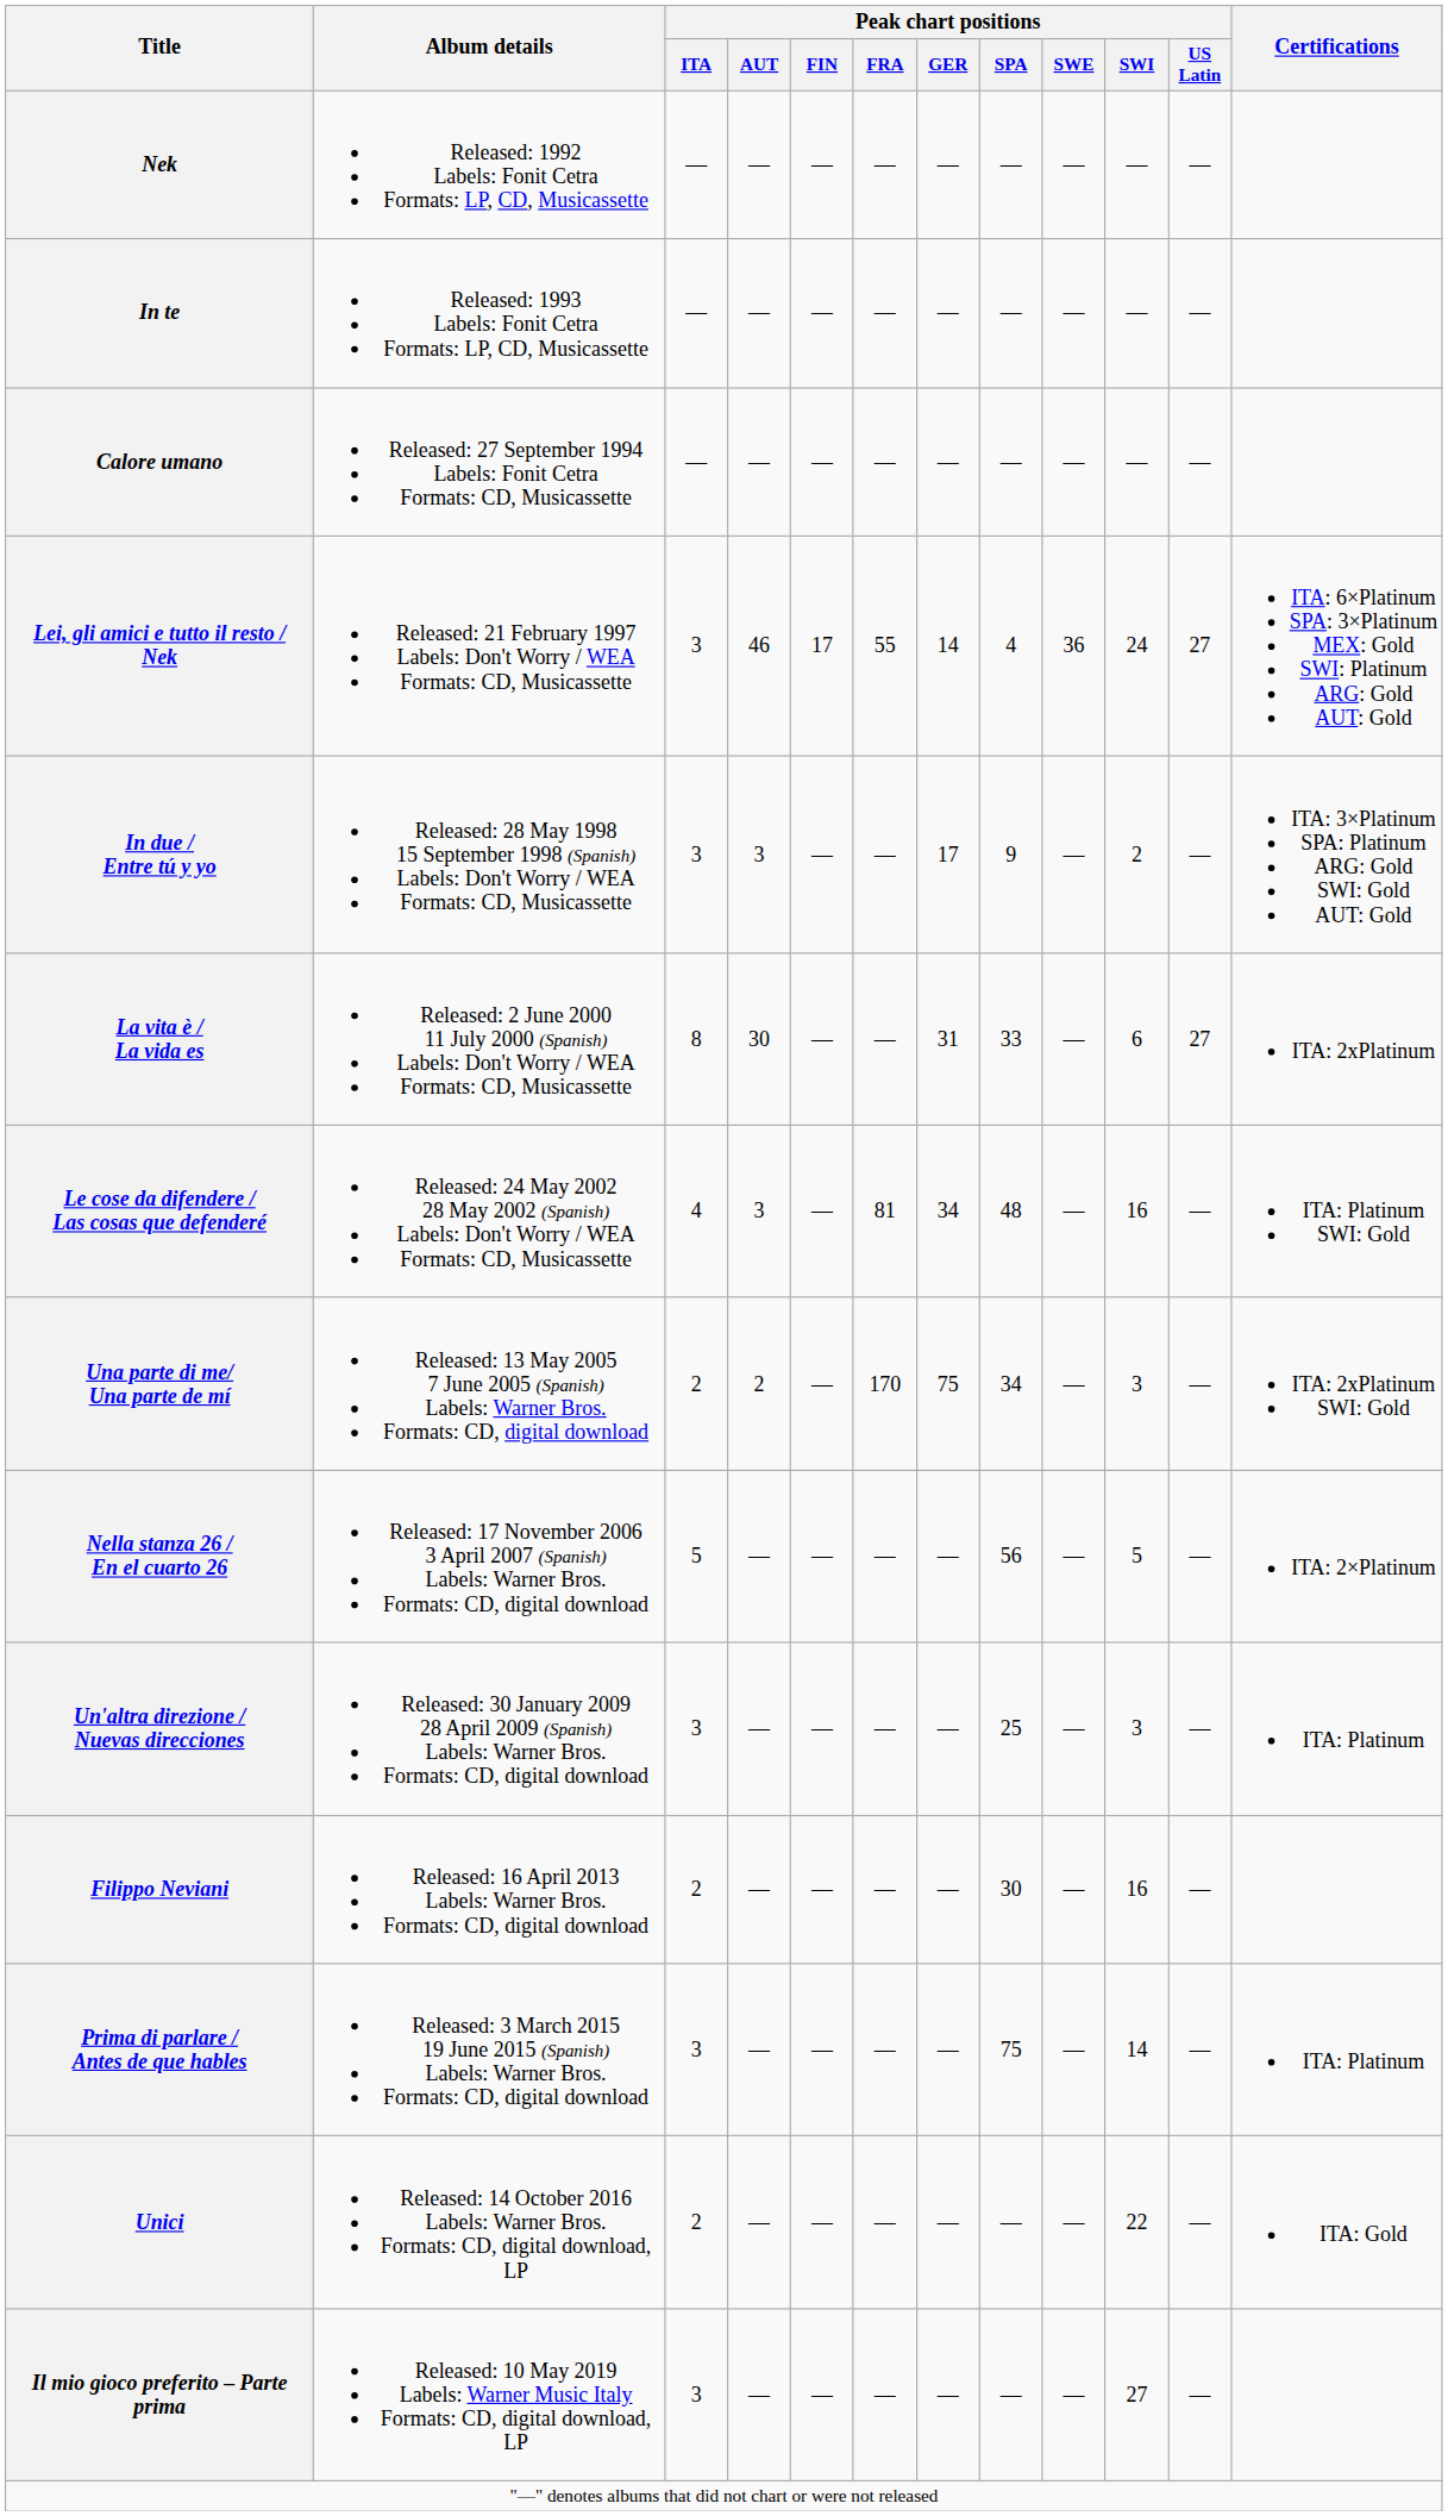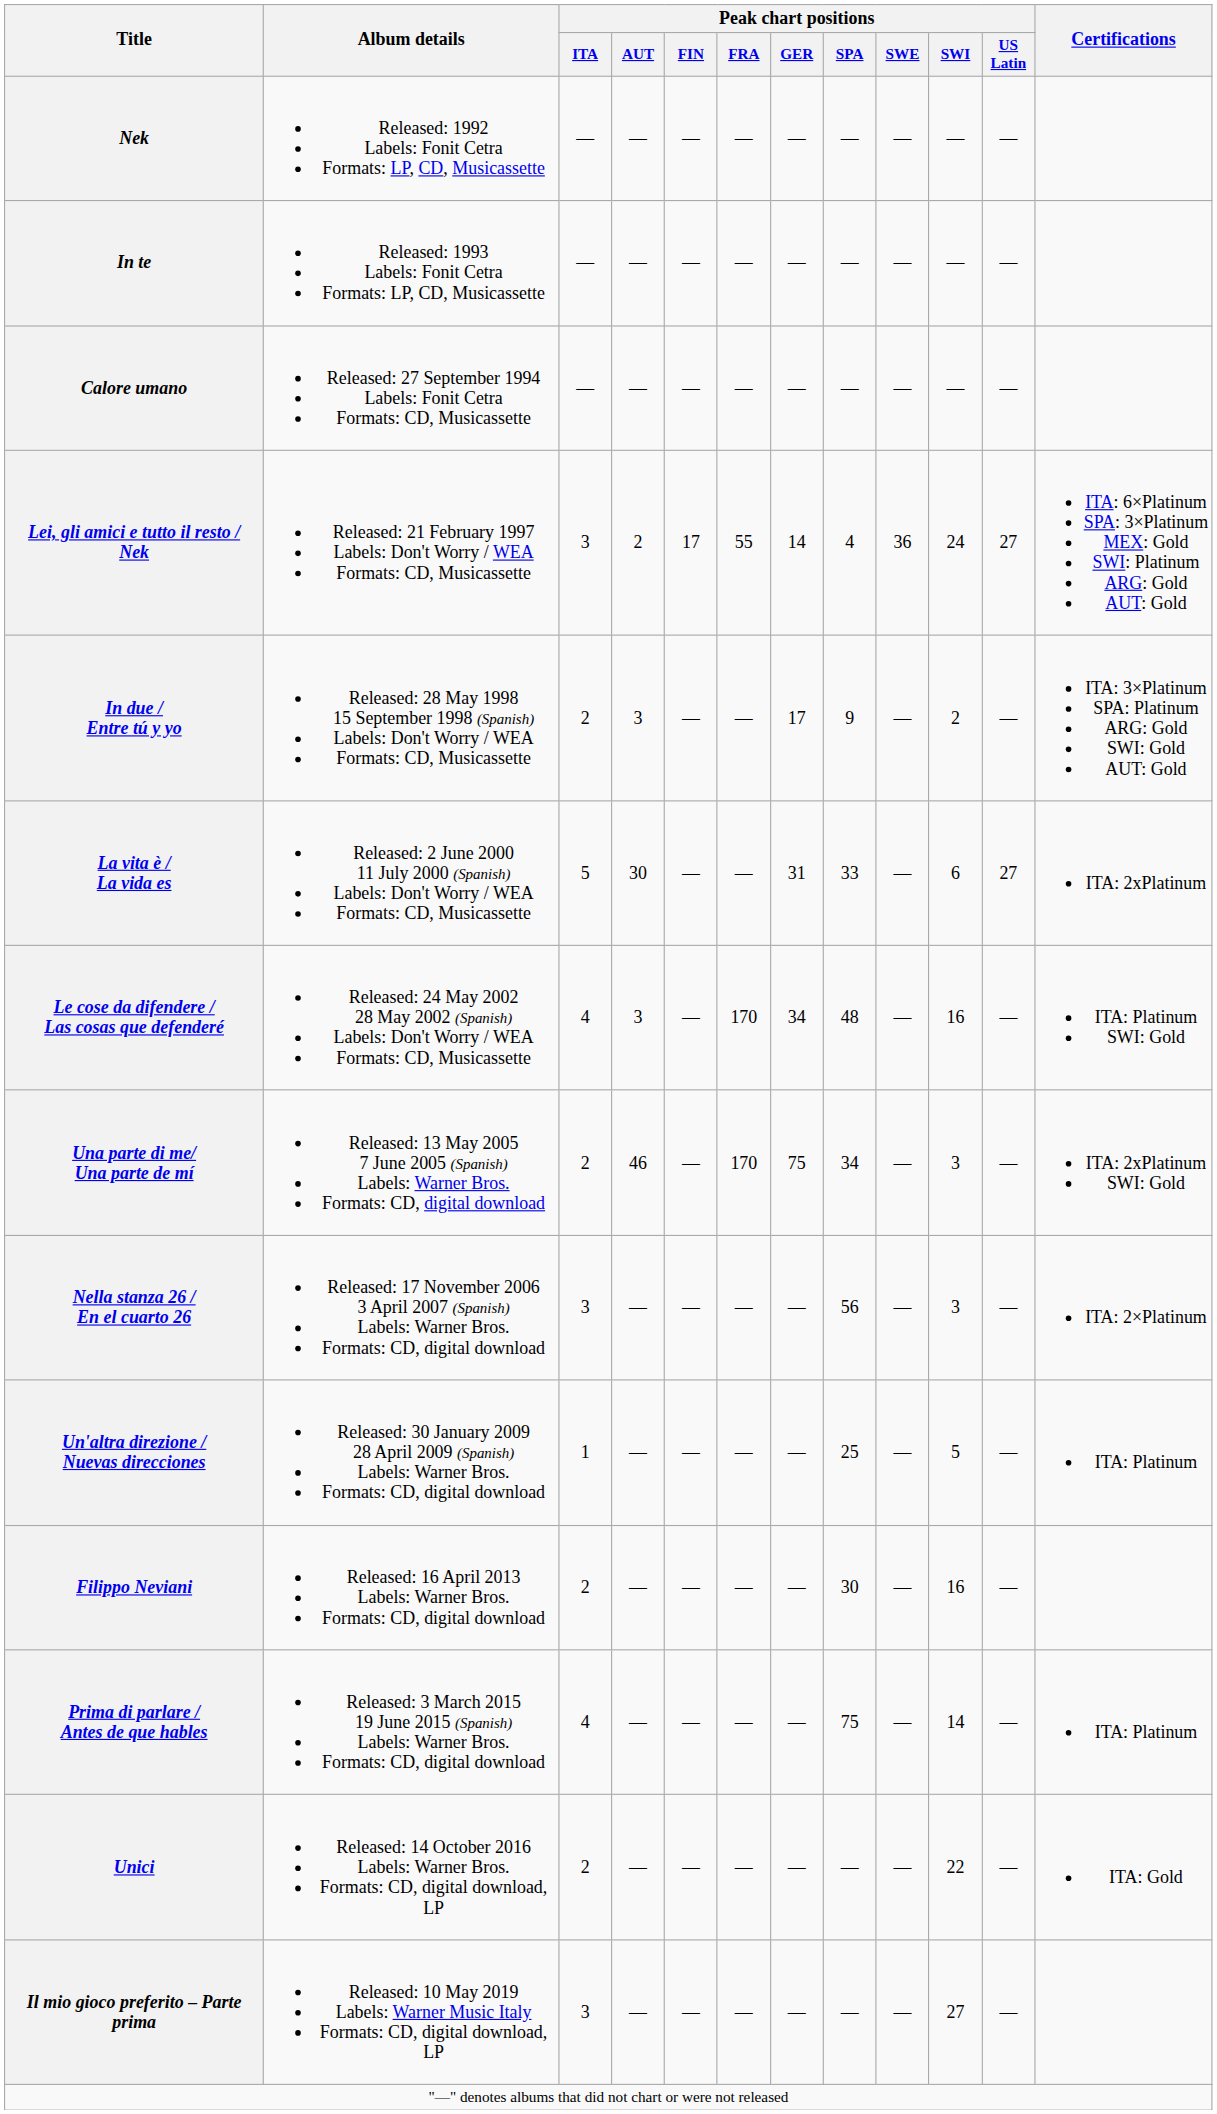Lei, gli amici e tutto il resto / Nek | Peak chart positions / AUT: 46 -> 2
In due / Entre tú y yo | Peak chart positions / ITA: 3 -> 2
La vita è / La vida es | Peak chart positions / ITA: 8 -> 5
Le cose da difendere / Las cosas que defenderé | Peak chart positions / FRA: 81 -> 170
Una parte di me/ Una parte de mí | Peak chart positions / AUT: 2 -> 46
Nella stanza 26 / En el cuarto 26 | Peak chart positions / ITA: 5 -> 3
Nella stanza 26 / En el cuarto 26 | Peak chart positions / SWI: 5 -> 3
Un'altra direzione / Nuevas direcciones | Peak chart positions / ITA: 3 -> 1
Un'altra direzione / Nuevas direcciones | Peak chart positions / SWI: 3 -> 5
Prima di parlare / Antes de que hables | Peak chart positions / ITA: 3 -> 4
